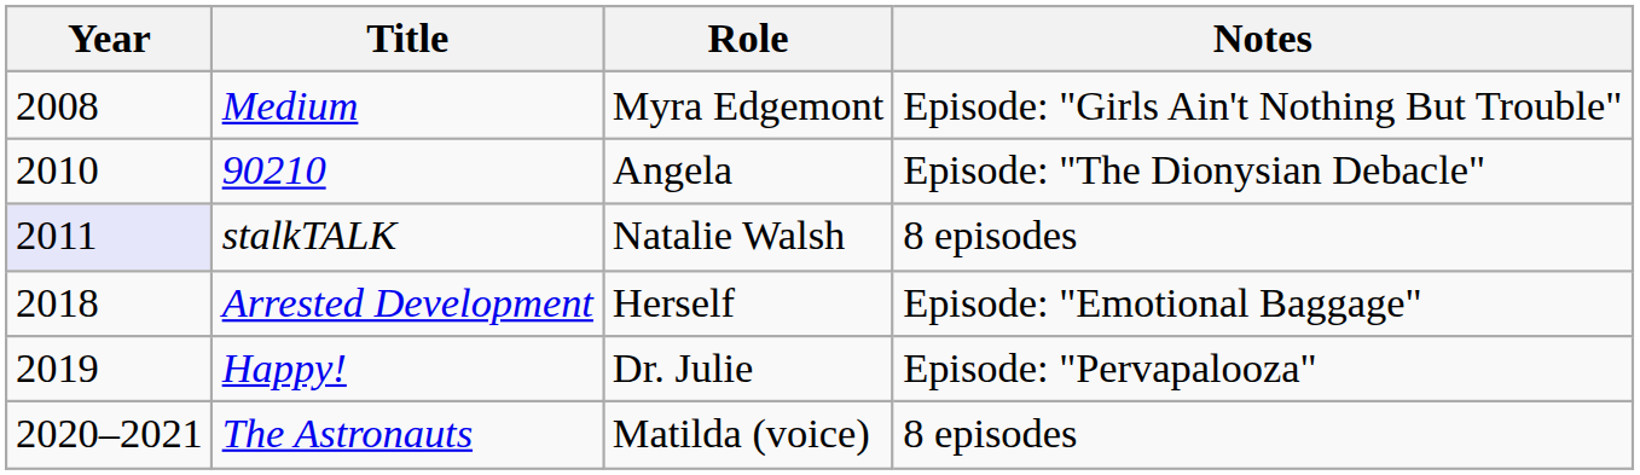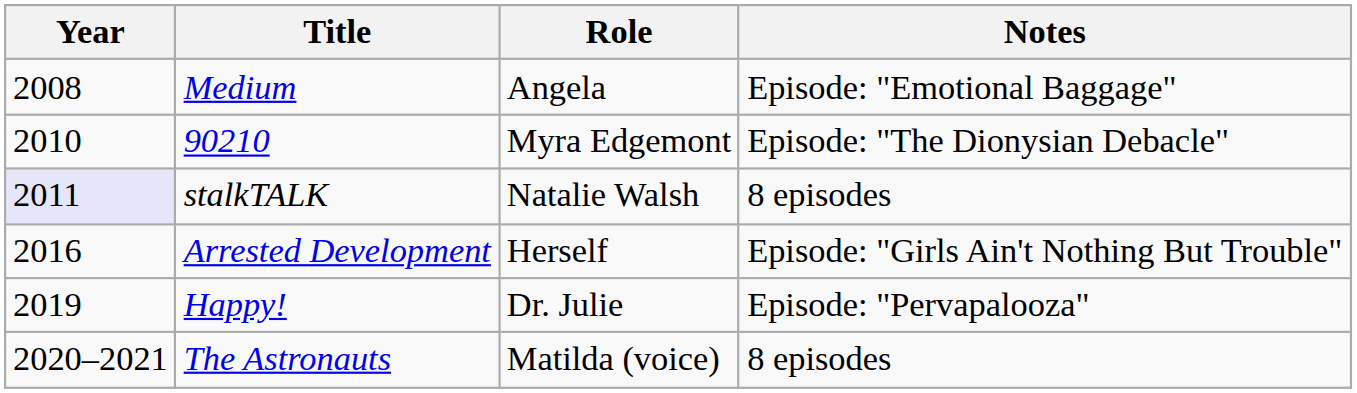Medium | Role: Myra Edgemont -> Angela
Medium | Notes: Episode: "Girls Ain't Nothing But Trouble" -> Episode: "Emotional Baggage"
90210 | Role: Angela -> Myra Edgemont
Arrested Development | Year: 2018 -> 2016
Arrested Development | Notes: Episode: "Emotional Baggage" -> Episode: "Girls Ain't Nothing But Trouble"
